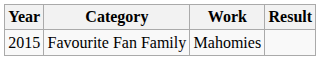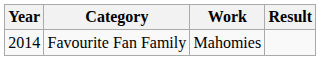Favourite Fan Family | Year: 2015 -> 2014
